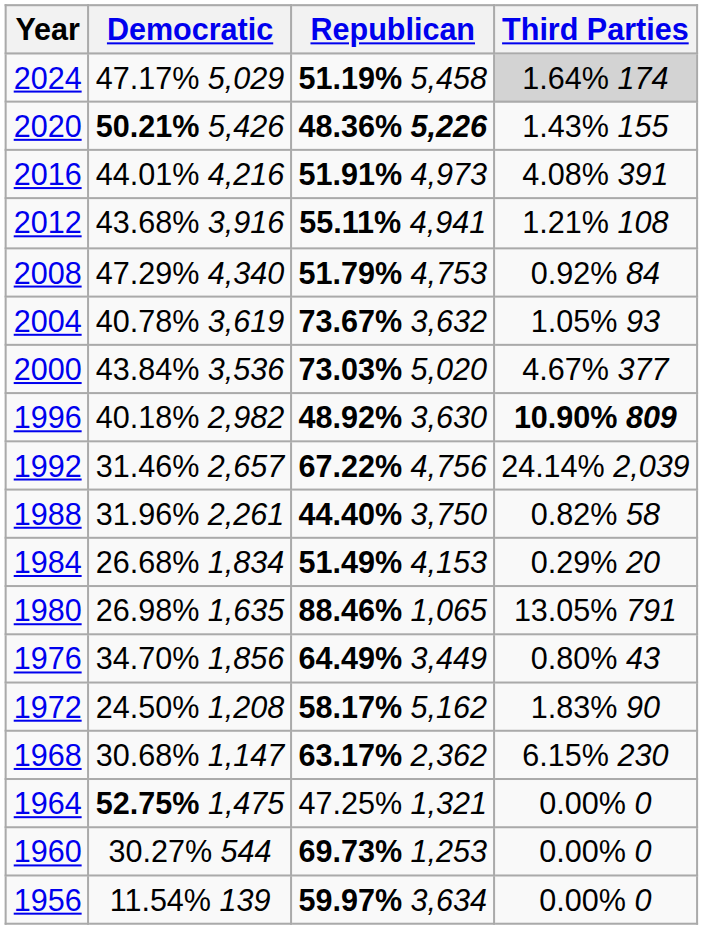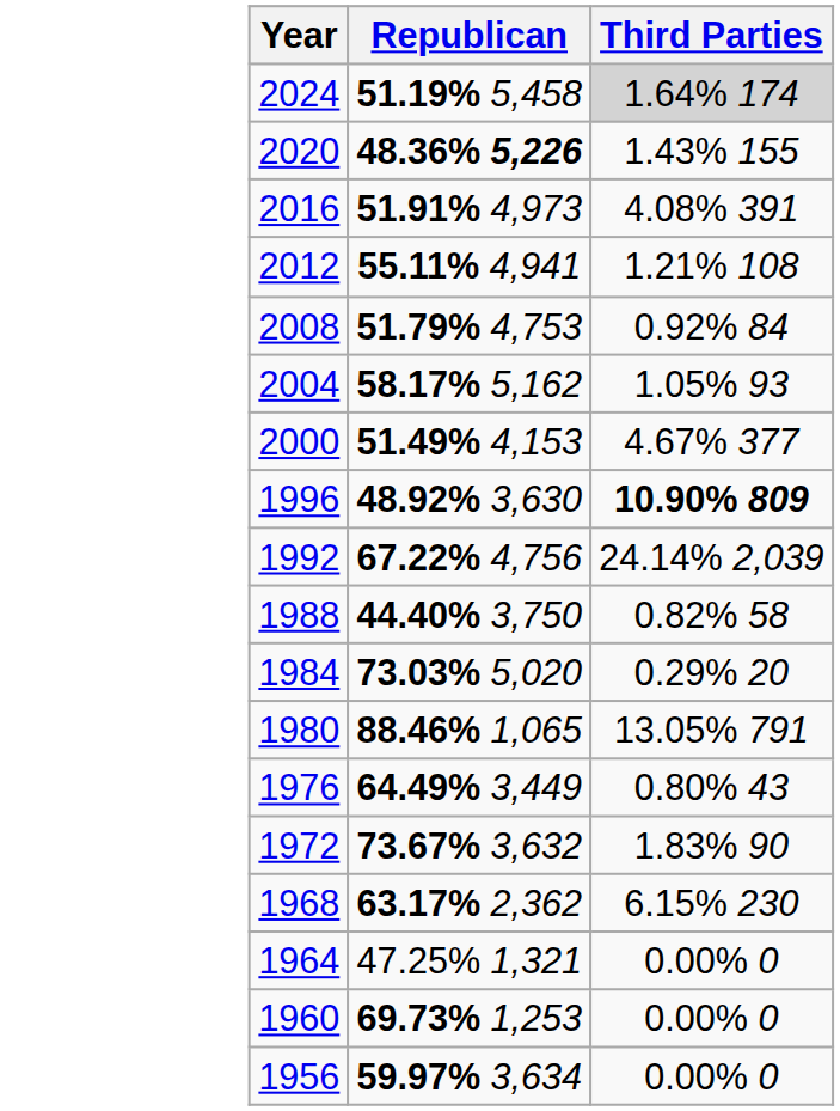- column: Democratic | 47.17% 5,029 | 50.21% 5,426 | 44.01% 4,216 | 43.68% 3,916 | 47.29% 4,340 | 40.78% 3,619 | 43.84% 3,536 | 40.18% 2,982 | 31.46% 2,657 | 31.96% 2,261 | 26.68% 1,834 | 26.98% 1,635 | 34.70% 1,856 | 24.50% 1,208 | 30.68% 1,147 | 52.75% 1,475 | 30.27% 544 | 11.54% 139
2004 | Republican: 73.67% 3,632 -> 58.17% 5,162
2000 | Republican: 73.03% 5,020 -> 51.49% 4,153
1984 | Republican: 51.49% 4,153 -> 73.03% 5,020
1972 | Republican: 58.17% 5,162 -> 73.67% 3,632
